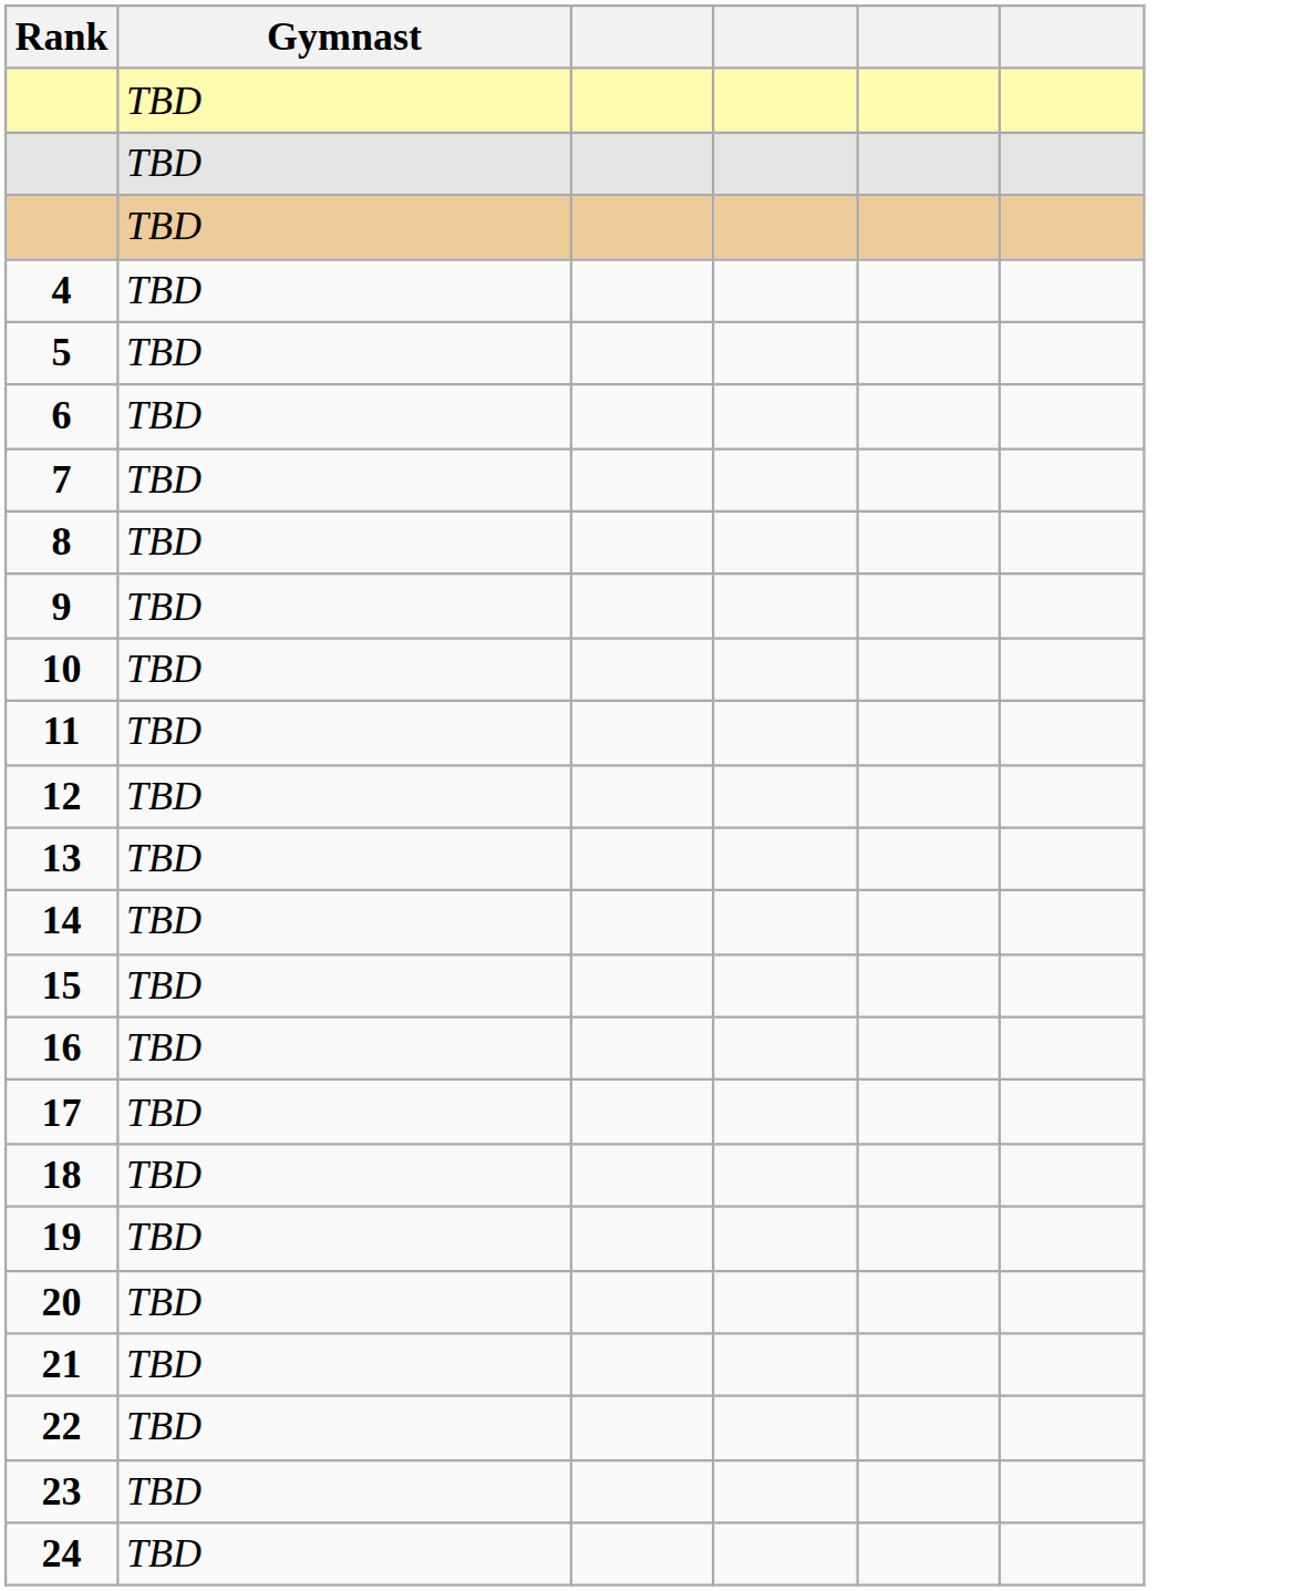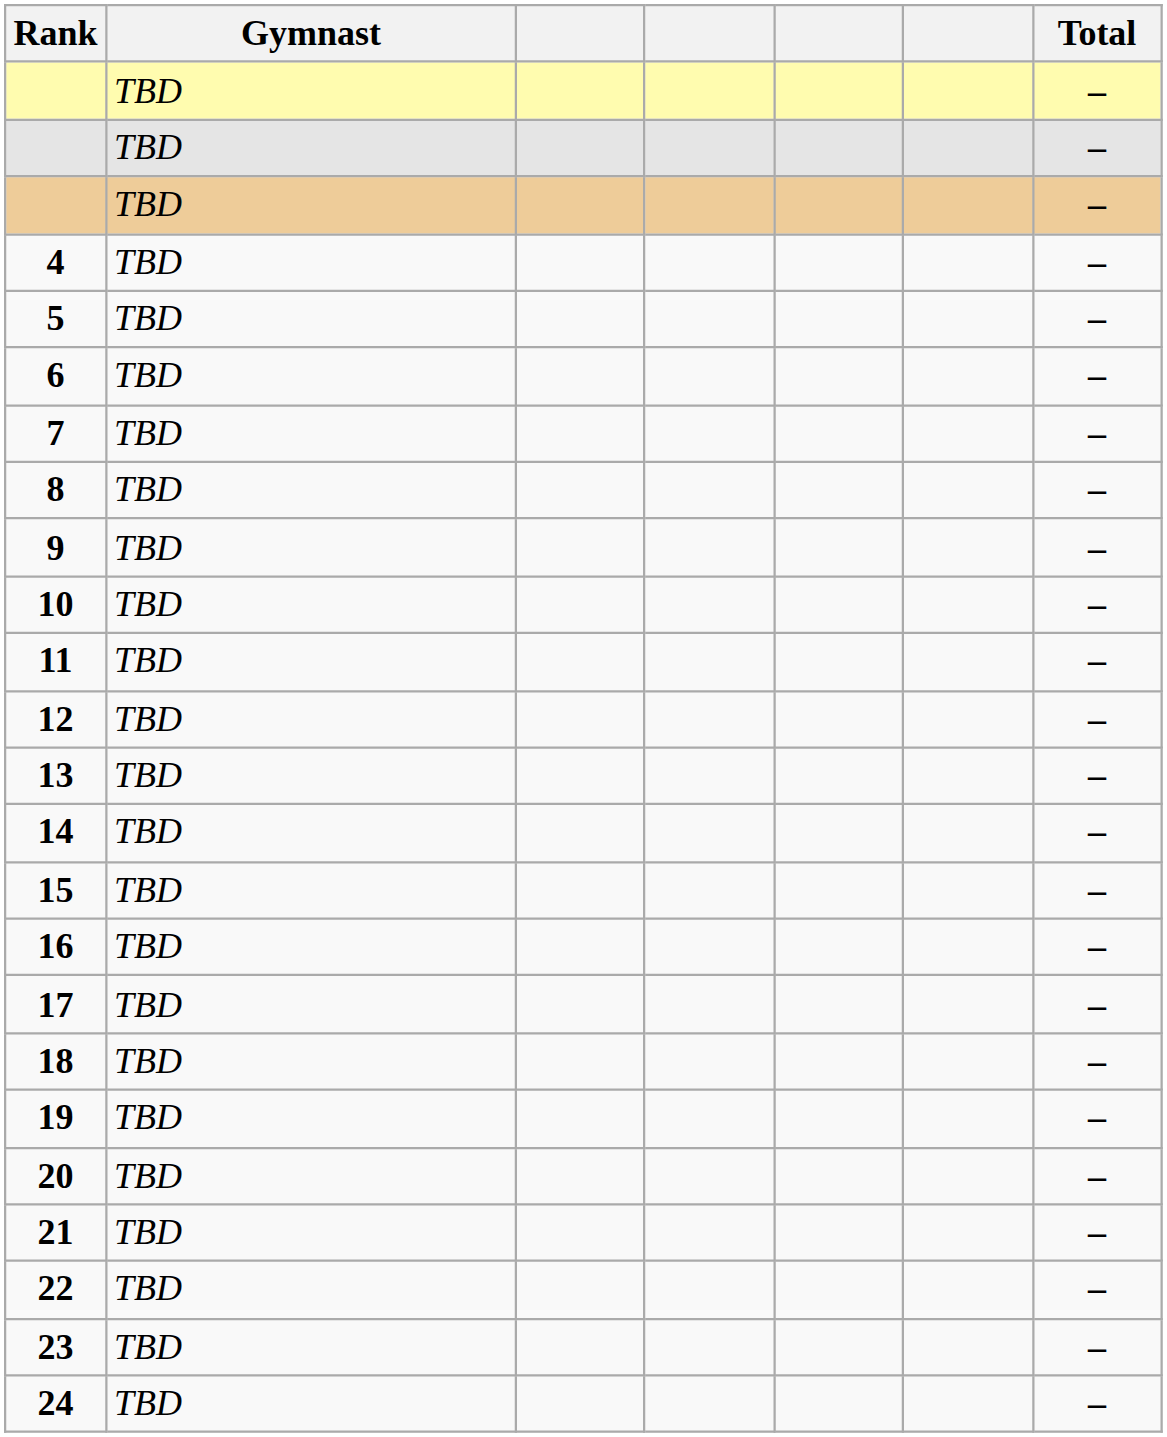+ column: Total | – | – | – | – | – | – | – | – | – | – | – | – | – | – | – | – | – | – | – | – | – | – | – | –
